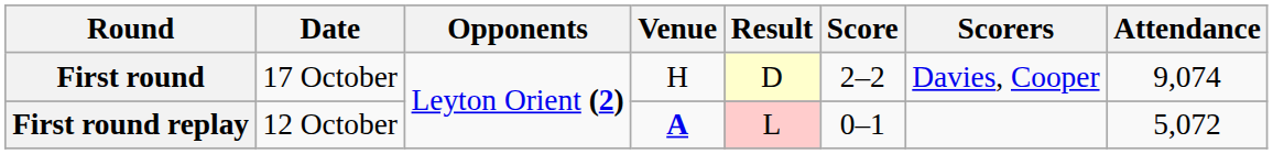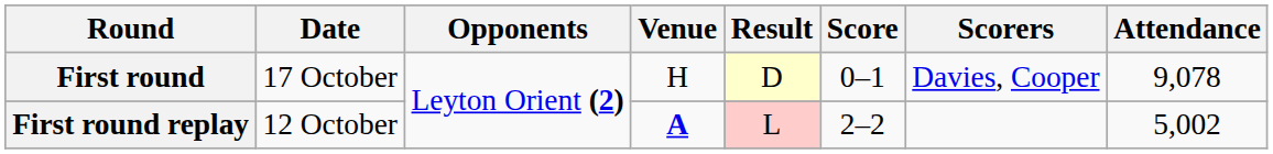First round | Score: 2–2 -> 0–1
First round | Attendance: 9,074 -> 9,078
First round replay | Score: 0–1 -> 2–2
First round replay | Attendance: 5,072 -> 5,002
